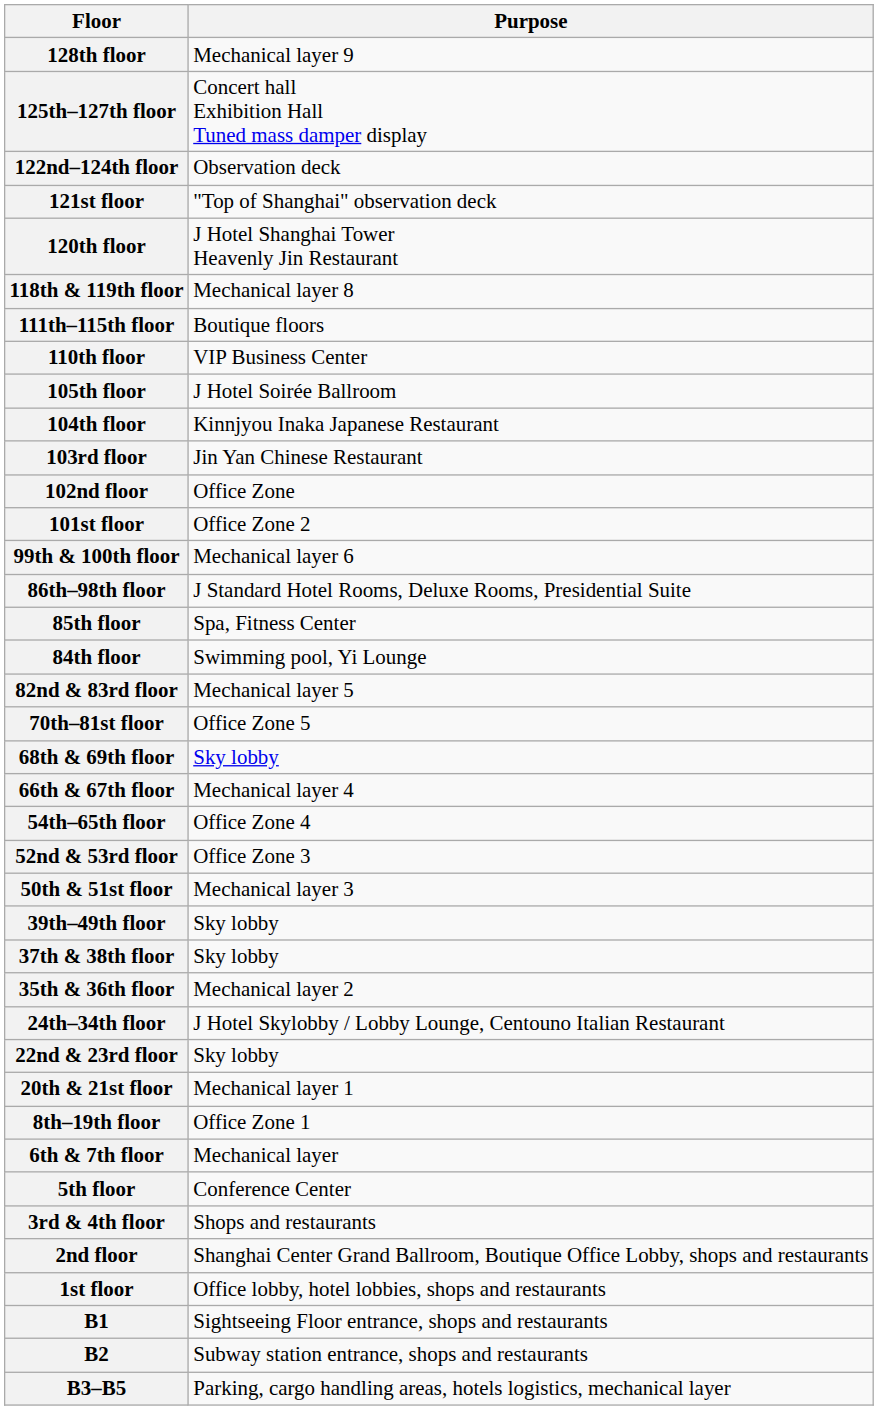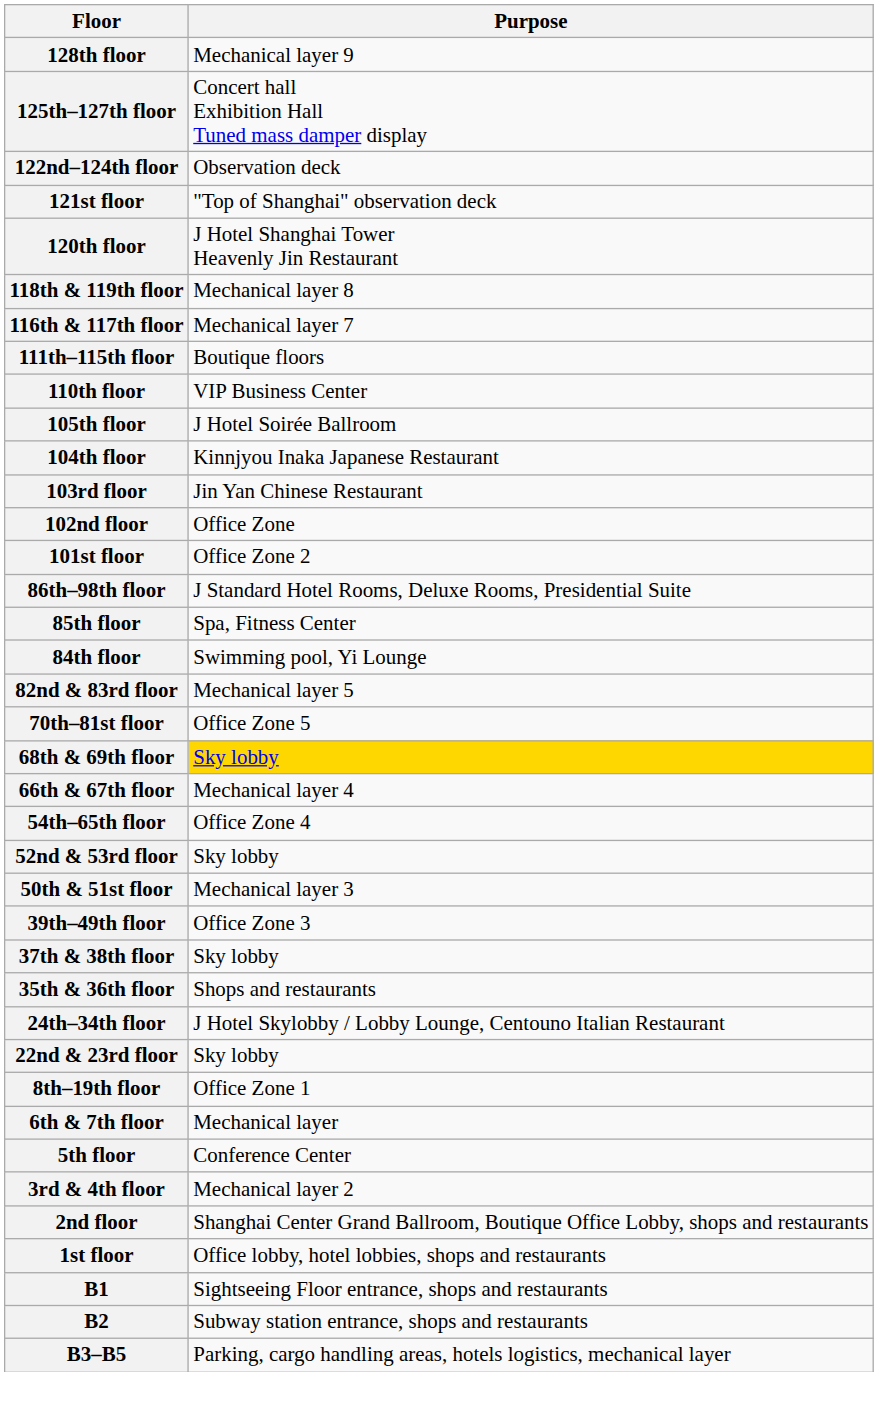+ row: 116th & 117th floor | Mechanical layer 7
- row: 99th & 100th floor | Mechanical layer 6
68th & 69th floor | Purpose: no background -> gold background
52nd & 53rd floor | Purpose: Office Zone 3 -> Sky lobby
39th–49th floor | Purpose: Sky lobby -> Office Zone 3
35th & 36th floor | Purpose: Mechanical layer 2 -> Shops and restaurants
- row: 20th & 21st floor | Mechanical layer 1
3rd & 4th floor | Purpose: Shops and restaurants -> Mechanical layer 2
